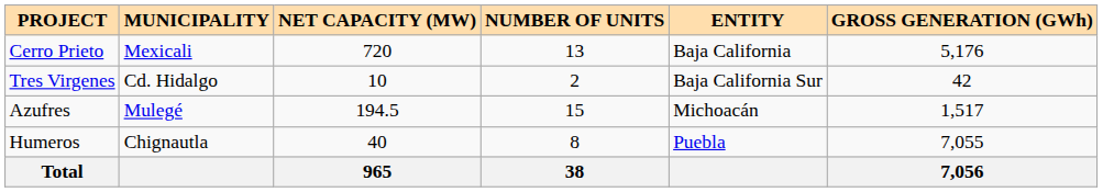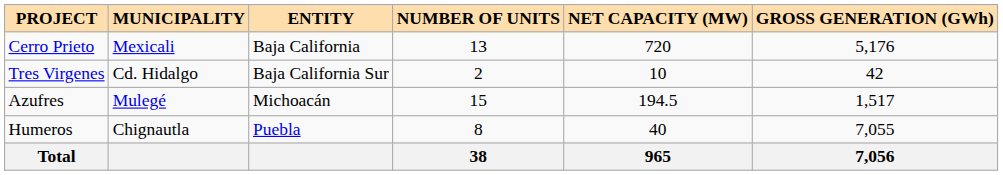columns swapped: ENTITY <-> NET CAPACITY (MW)
